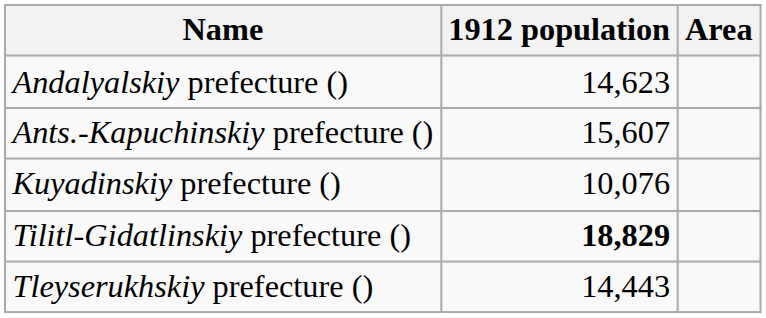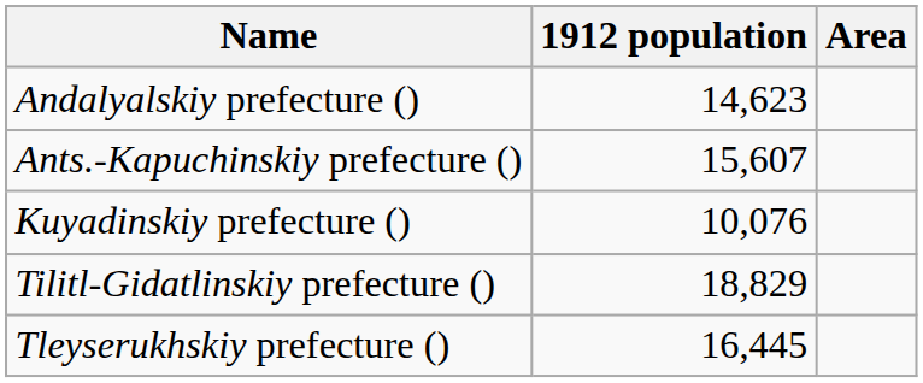Tilitl-Gidatlinskiy prefecture () | 1912 population: bold -> normal
Tleyserukhskiy prefecture () | 1912 population: 14,443 -> 16,445
